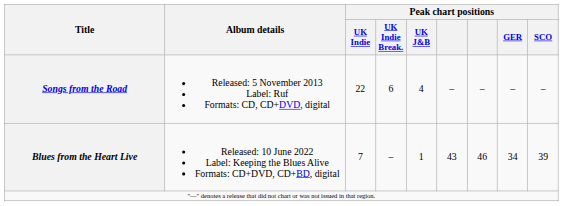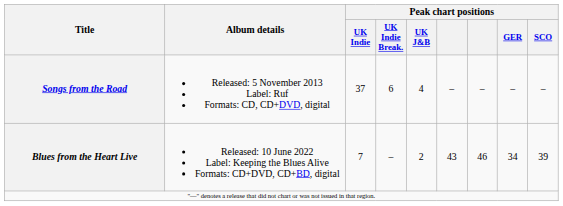Songs from the Road | Peak chart positions / UK Indie: 22 -> 37
Blues from the Heart Live | Peak chart positions / UK J&B: 1 -> 2
